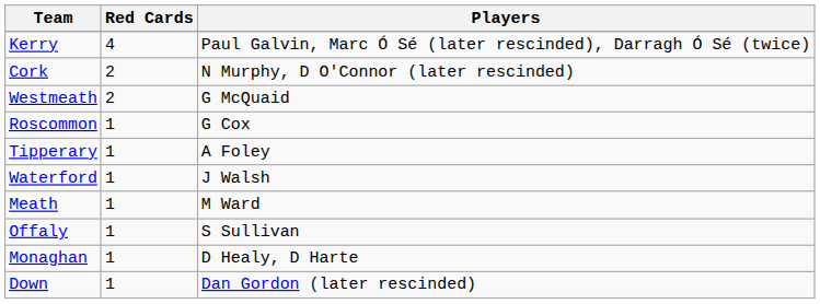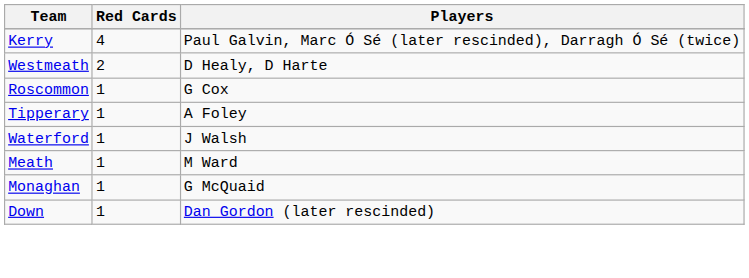- row: Cork | 2 | N Murphy, D O'Connor (later rescinded)
Westmeath | Players: G McQuaid -> D Healy, D Harte
- row: Offaly | 1 | S Sullivan
Monaghan | Players: D Healy, D Harte -> G McQuaid
